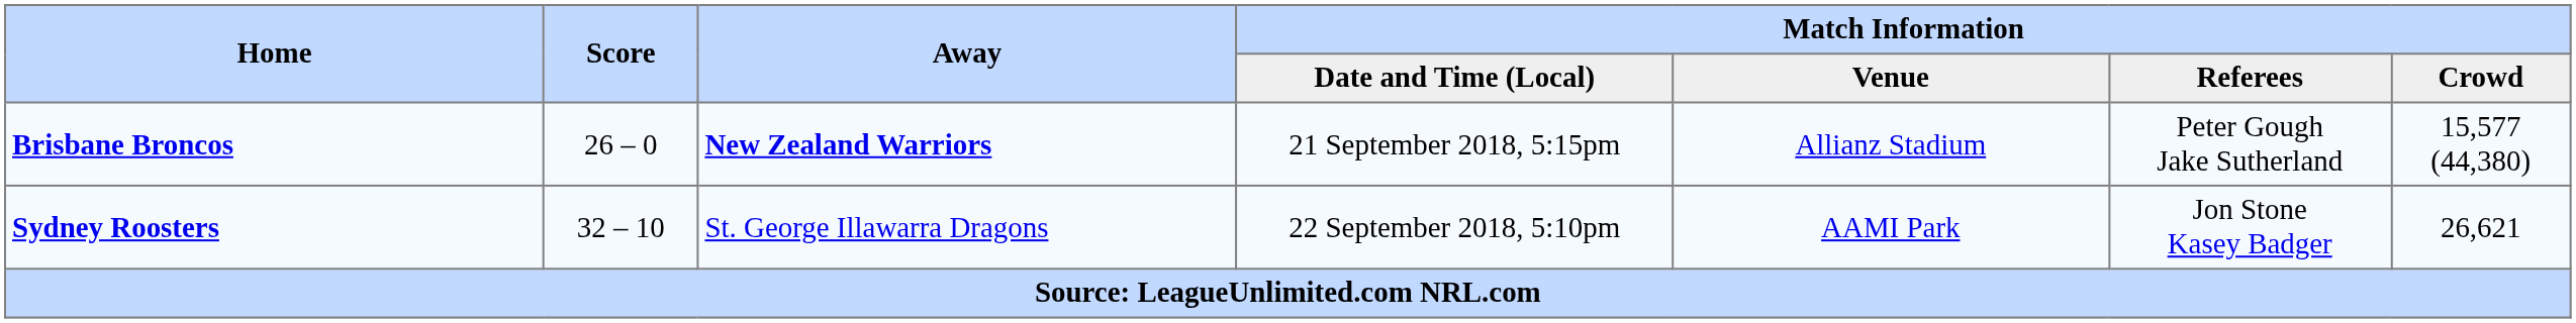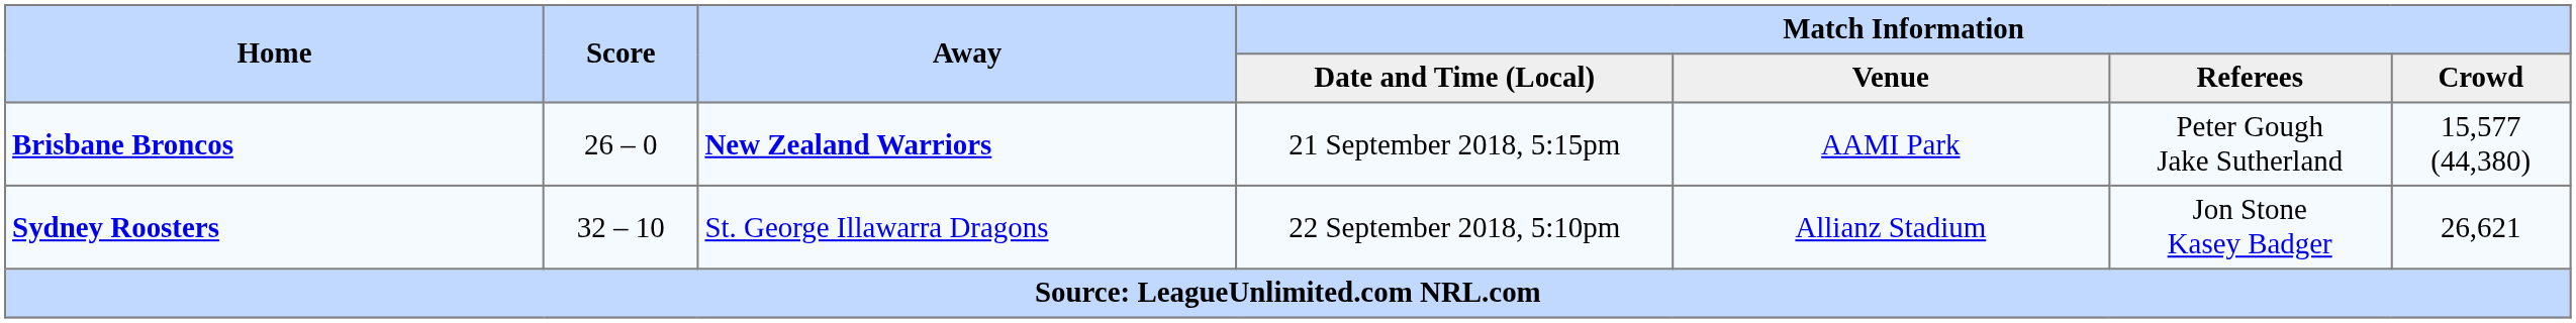Brisbane Broncos | Match Information / Venue: Allianz Stadium -> AAMI Park
Sydney Roosters | Match Information / Venue: AAMI Park -> Allianz Stadium
